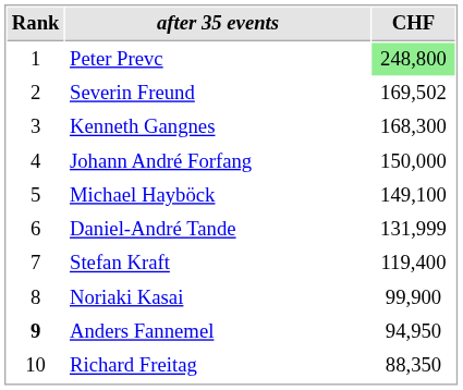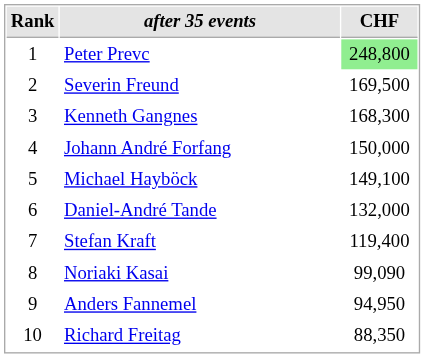Severin Freund | CHF: 169,502 -> 169,500
Daniel-André Tande | CHF: 131,999 -> 132,000
Noriaki Kasai | CHF: 99,900 -> 99,090
Anders Fannemel | Rank: bold -> normal
